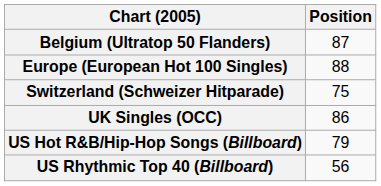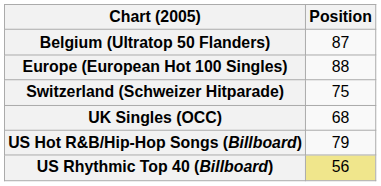UK Singles (OCC) | Position: 86 -> 68
US Rhythmic Top 40 (Billboard) | Position: no background -> khaki background
